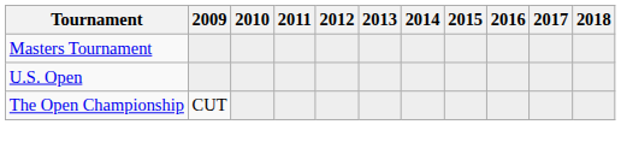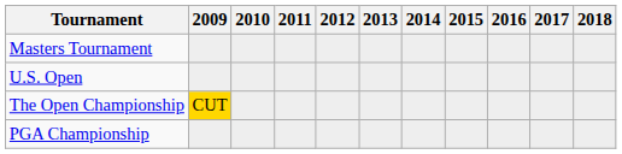The Open Championship | 2009: no background -> gold background
+ row: PGA Championship
